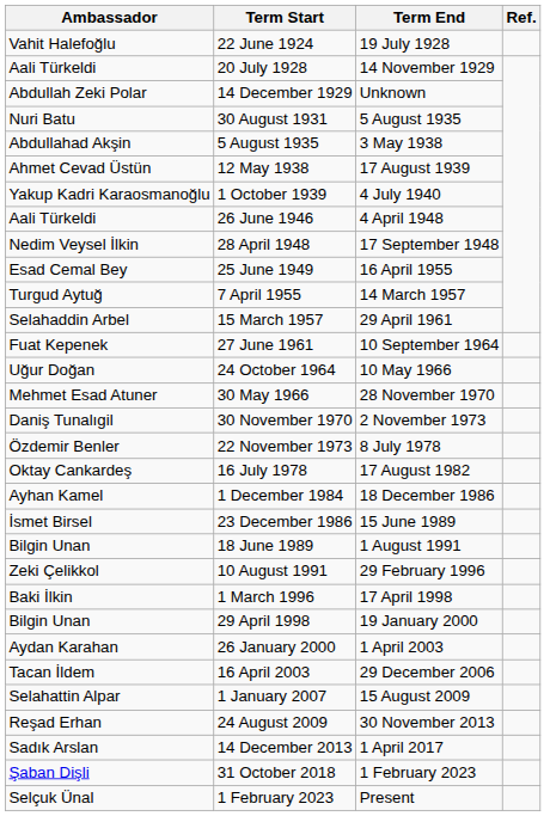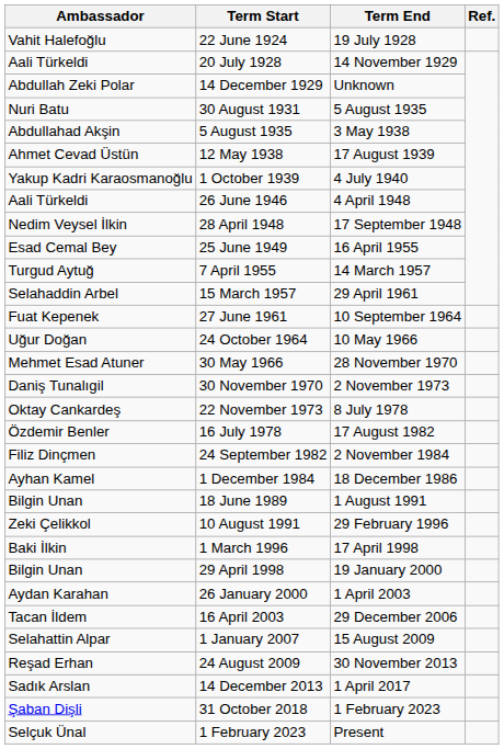22 November 1973 | Ambassador: Özdemir Benler -> Oktay Cankardeş
16 July 1978 | Ambassador: Oktay Cankardeş -> Özdemir Benler
+ row: Filiz Dinçmen | 24 September 1982 | 2 November 1984
- row: İsmet Birsel | 23 December 1986 | 15 June 1989
